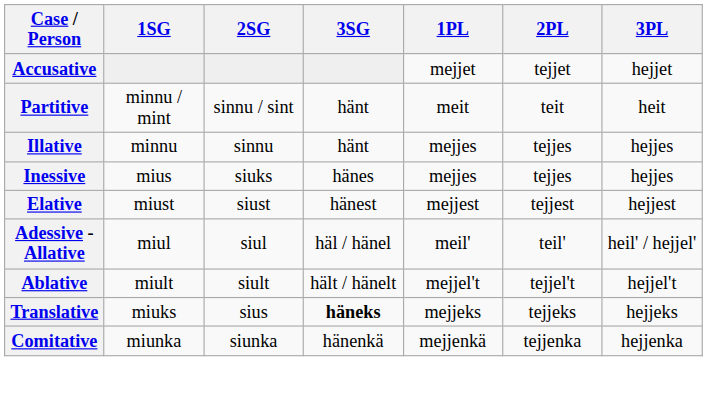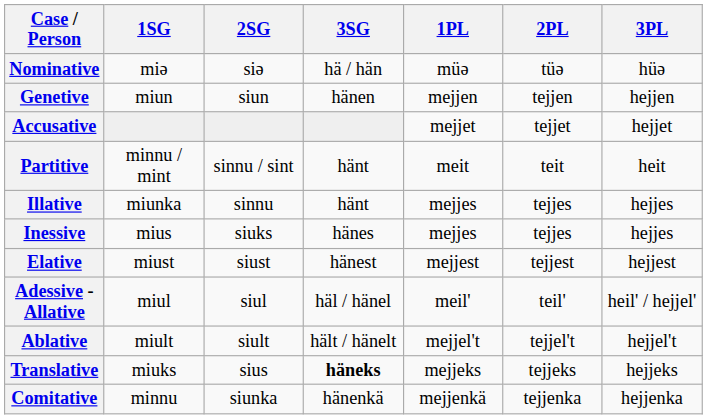+ row: Nominative | miə | siə | hä / hän | müə | tüə | hüə
+ row: Genetive | miun | siun | hänen | mejjen | tejjen | hejjen
Illative | 1SG: minnu -> miunka
Comitative | 1SG: miunka -> minnu
